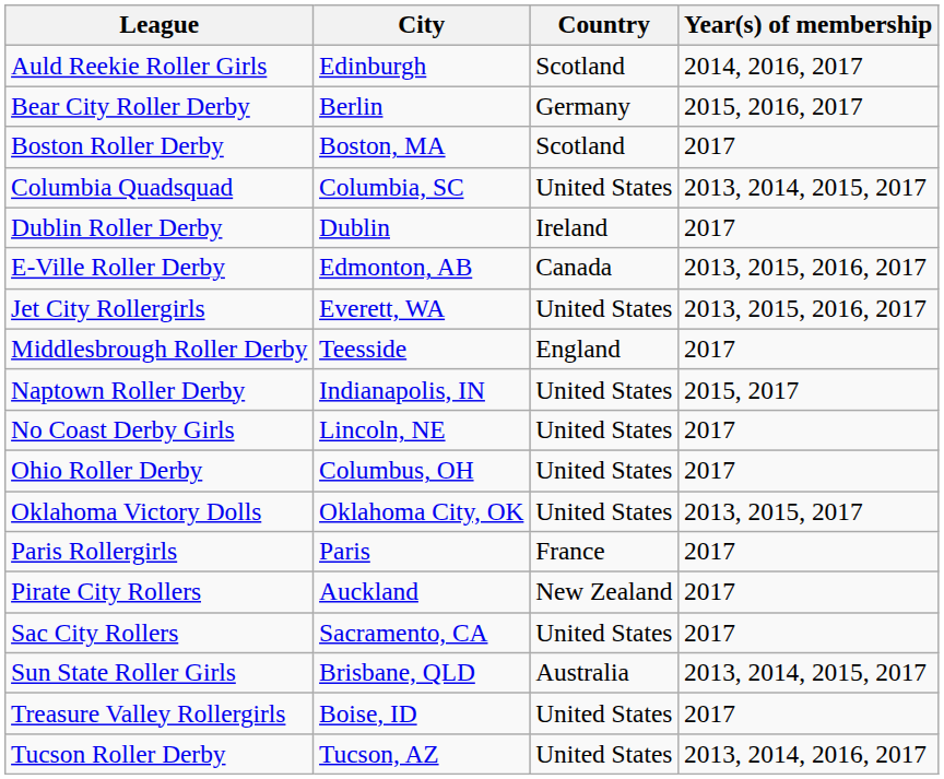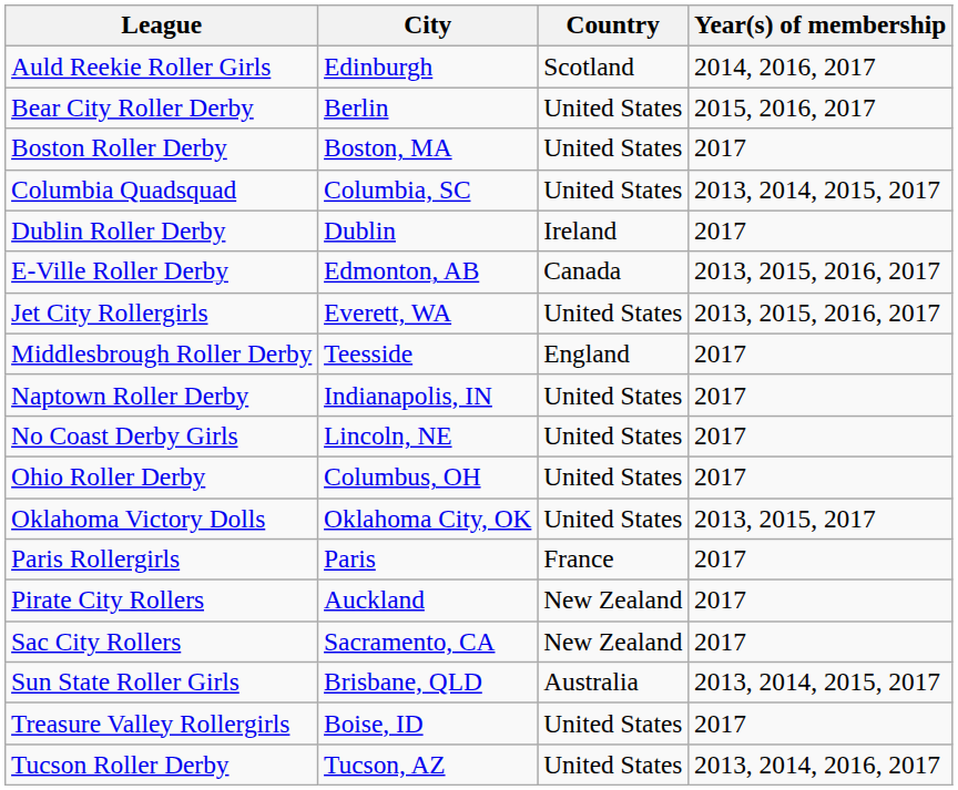Bear City Roller Derby | Country: Germany -> United States
Boston Roller Derby | Country: Scotland -> United States
Naptown Roller Derby | Year(s) of membership: 2015, 2017 -> 2017
Sac City Rollers | Country: United States -> New Zealand
